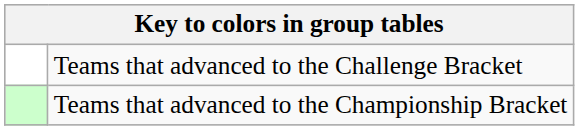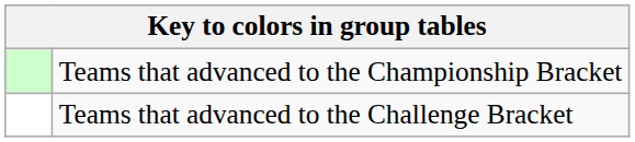rows swapped: Teams that advanced to the Championship Bracket <-> Teams that advanced to the Challenge Bracket
